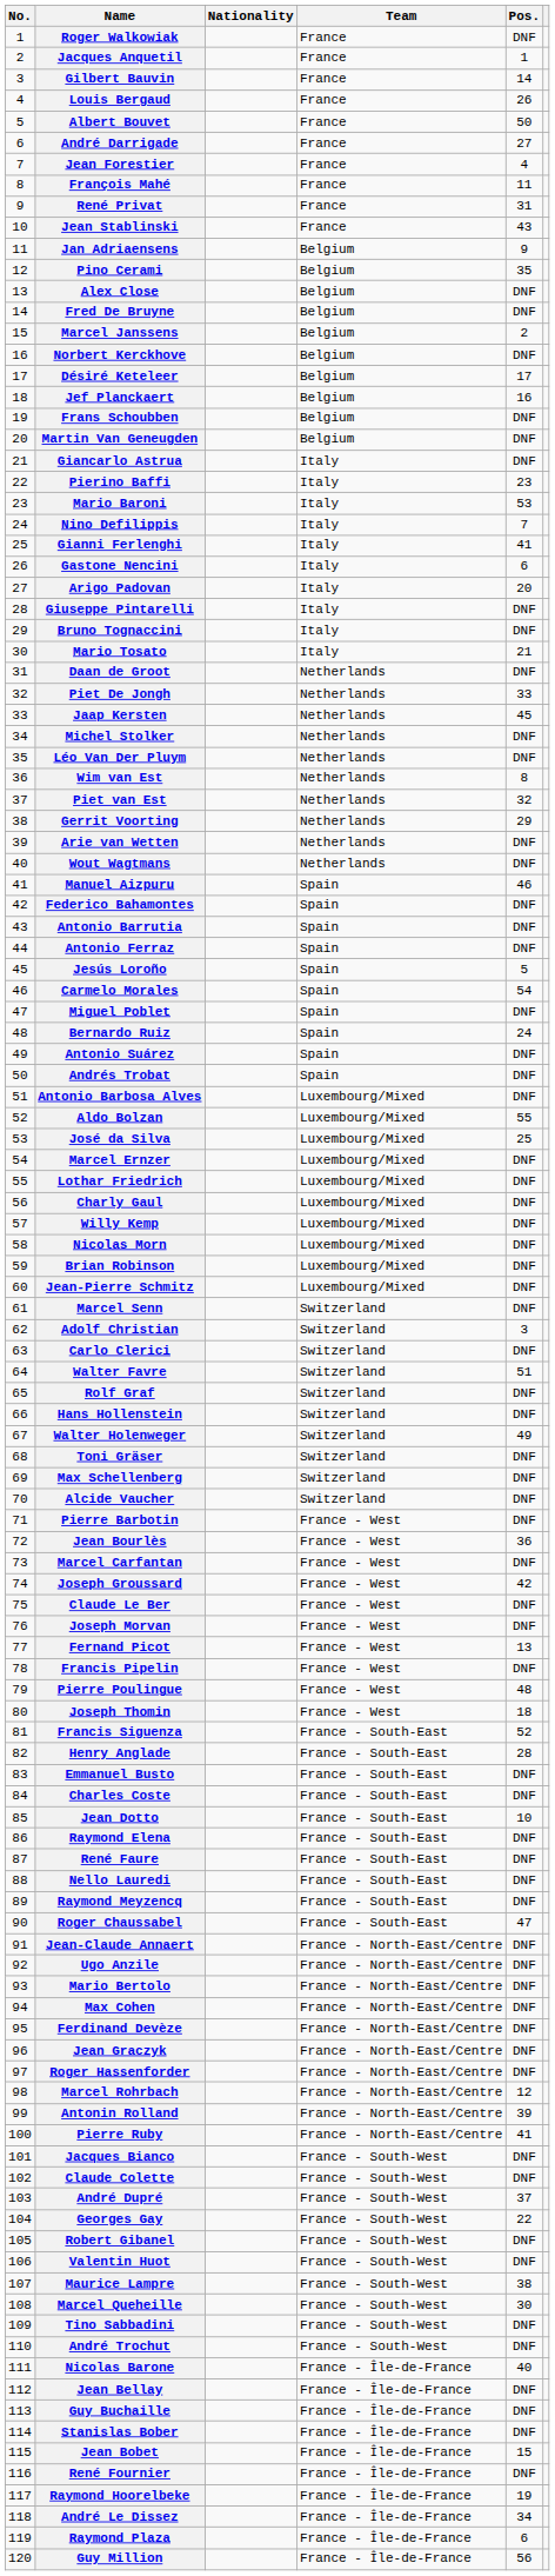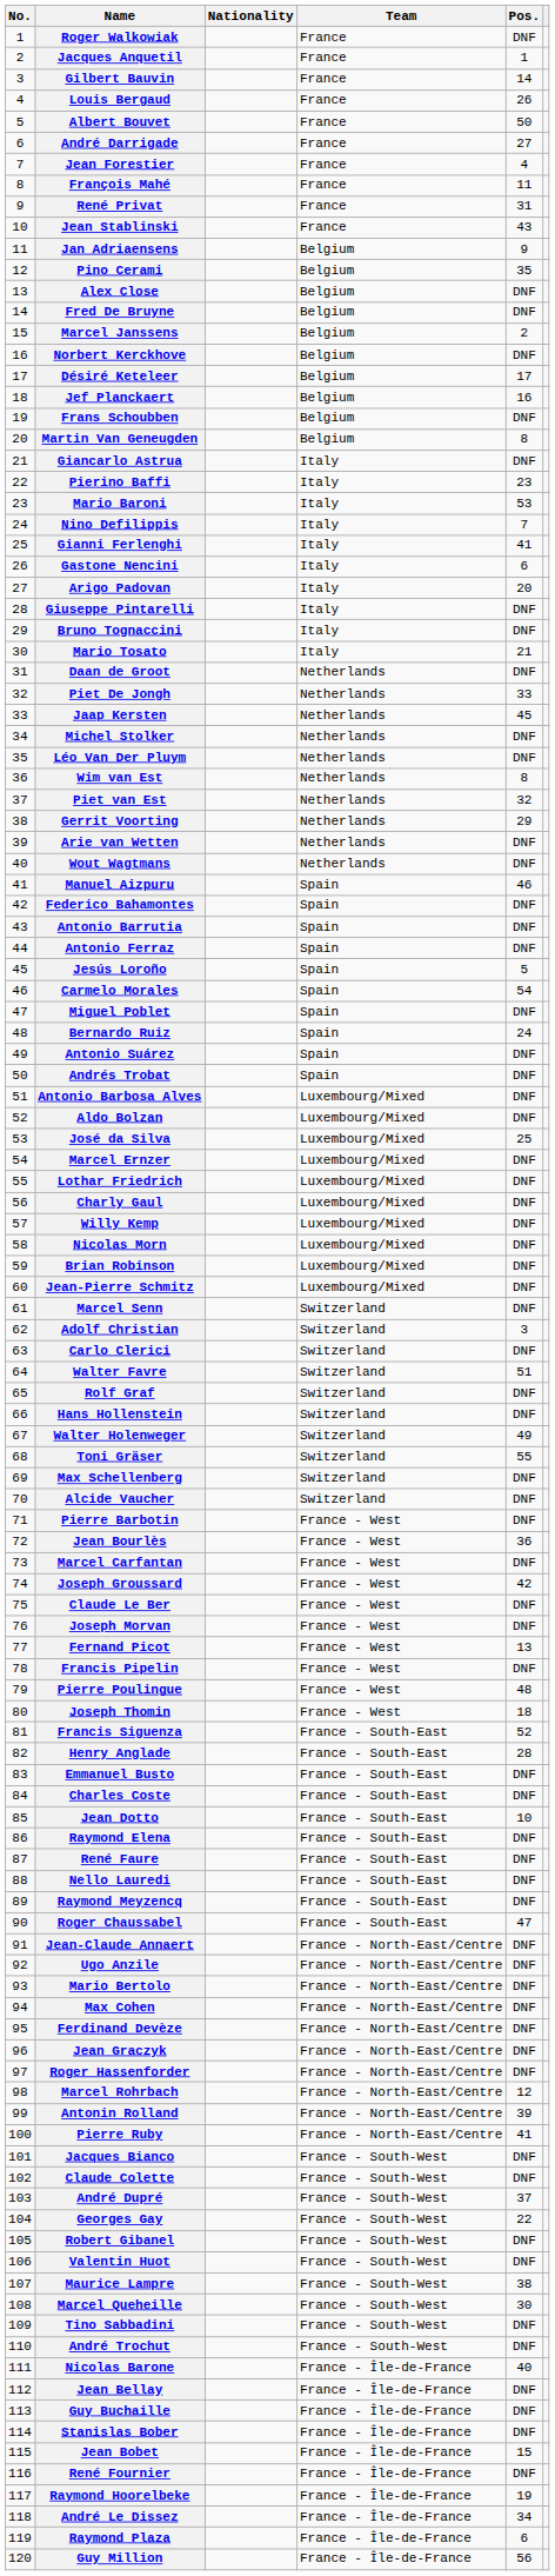Martin Van Geneugden | Pos.: DNF -> 8
Aldo Bolzan | Pos.: 55 -> DNF
Toni Gräser | Pos.: DNF -> 55
